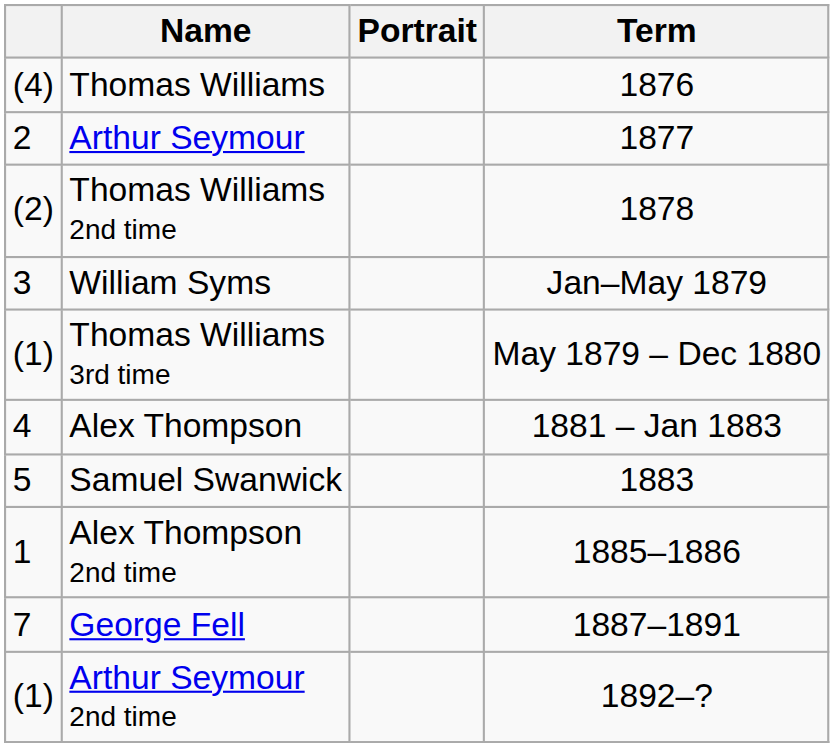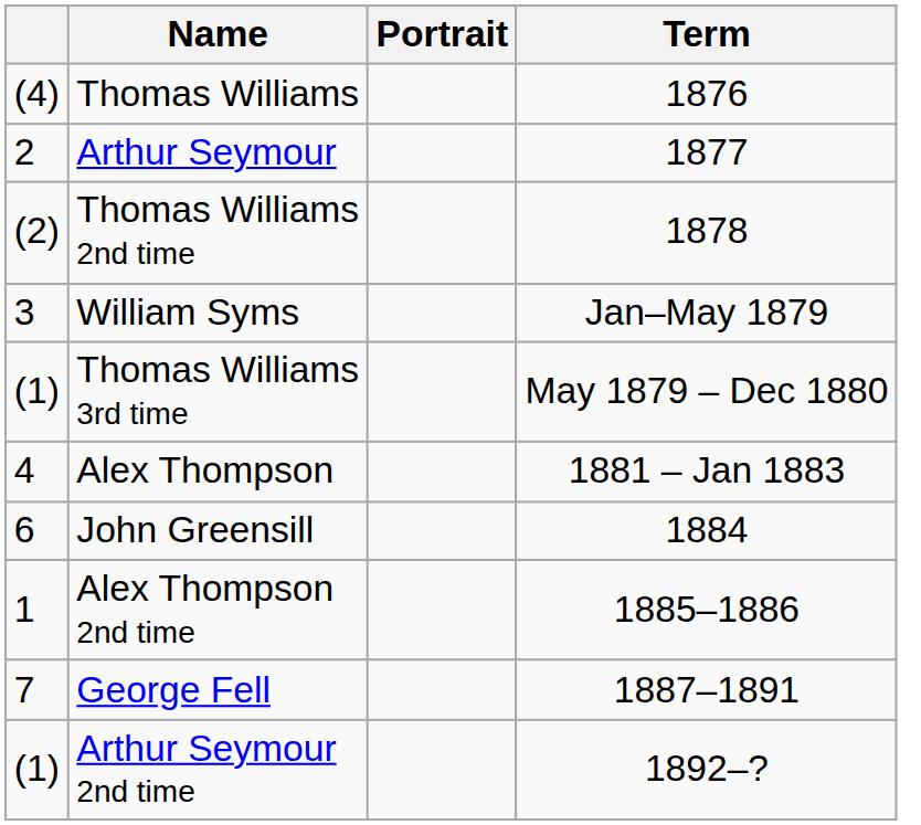- row: 5 | Samuel Swanwick | 1883
+ row: 6 | John Greensill | 1884
